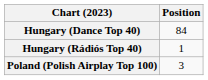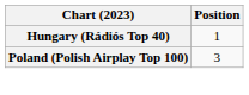- row: Hungary (Dance Top 40) | 84
